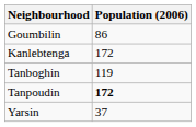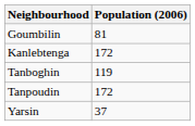Goumbilin | Population (2006): 86 -> 81
Tanpoudin | Population (2006): bold -> normal
